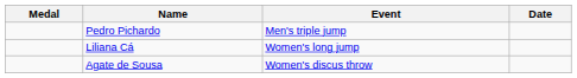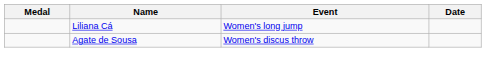- row: Pedro Pichardo | Men's triple jump
